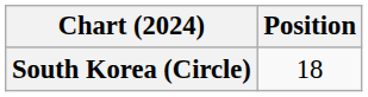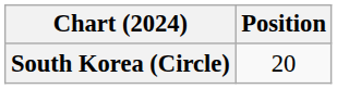South Korea (Circle) | Position: 18 -> 20
